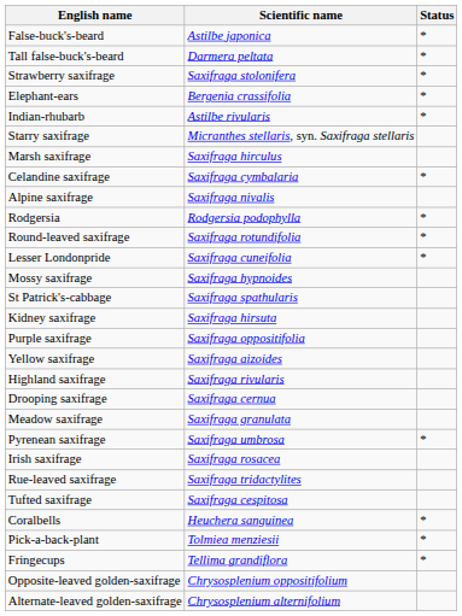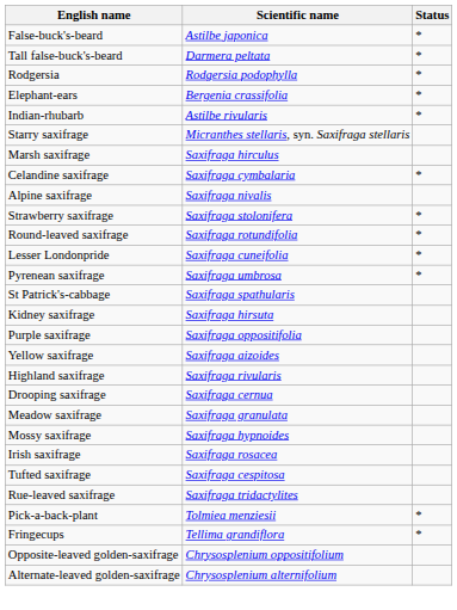rows swapped: Rodgersia <-> Strawberry saxifrage
rows swapped: Pyrenean saxifrage <-> Mossy saxifrage
rows swapped: Tufted saxifrage <-> Rue-leaved saxifrage
- row: Coralbells | Heuchera sanguinea | *
